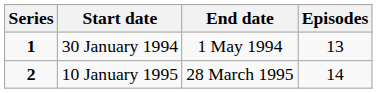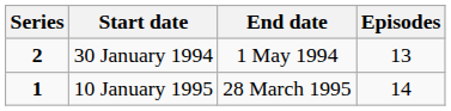30 January 1994 | Series: 1 -> 2
10 January 1995 | Series: 2 -> 1
